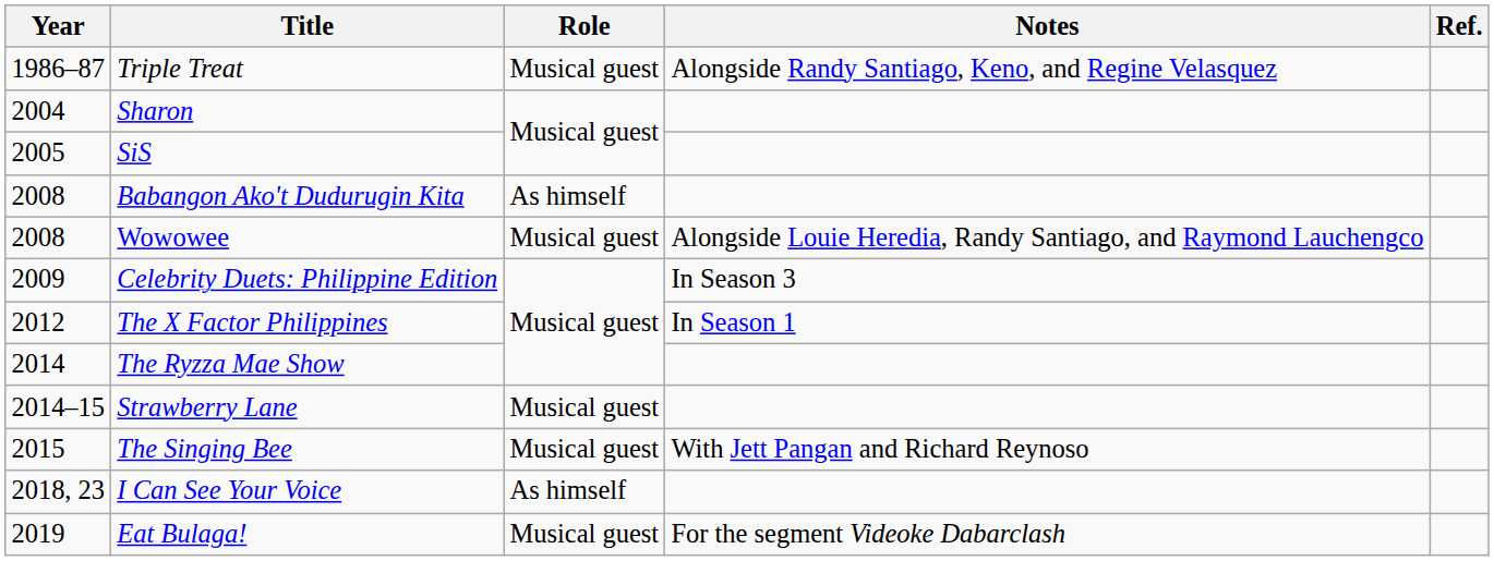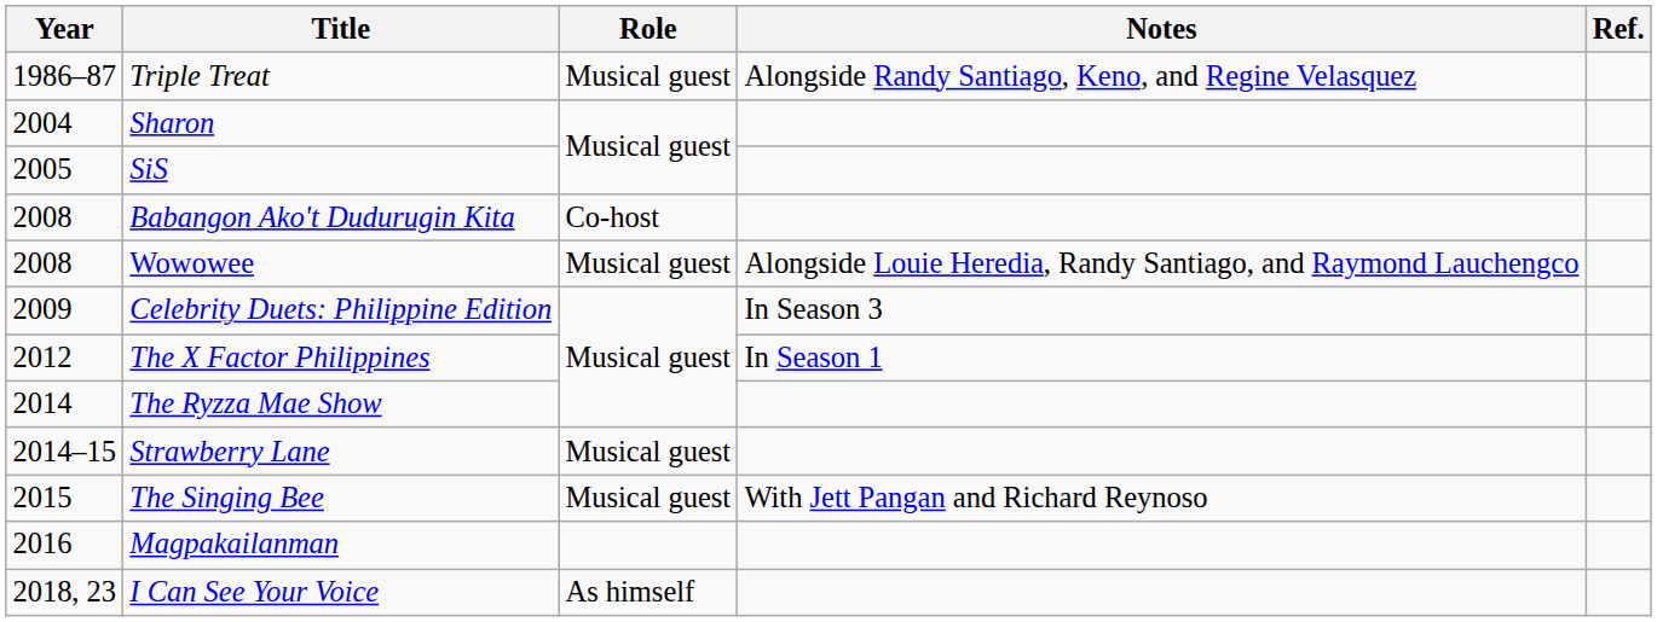Babangon Ako't Dudurugin Kita | Role: As himself -> Co-host
+ row: 2016 | Magpakailanman
- row: 2019 | Eat Bulaga! | Musical guest | For the segment Videoke Dabarclash
